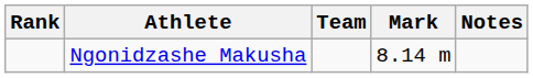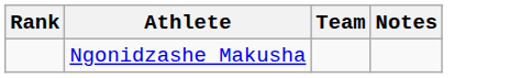- column: Mark | 8.14 m
